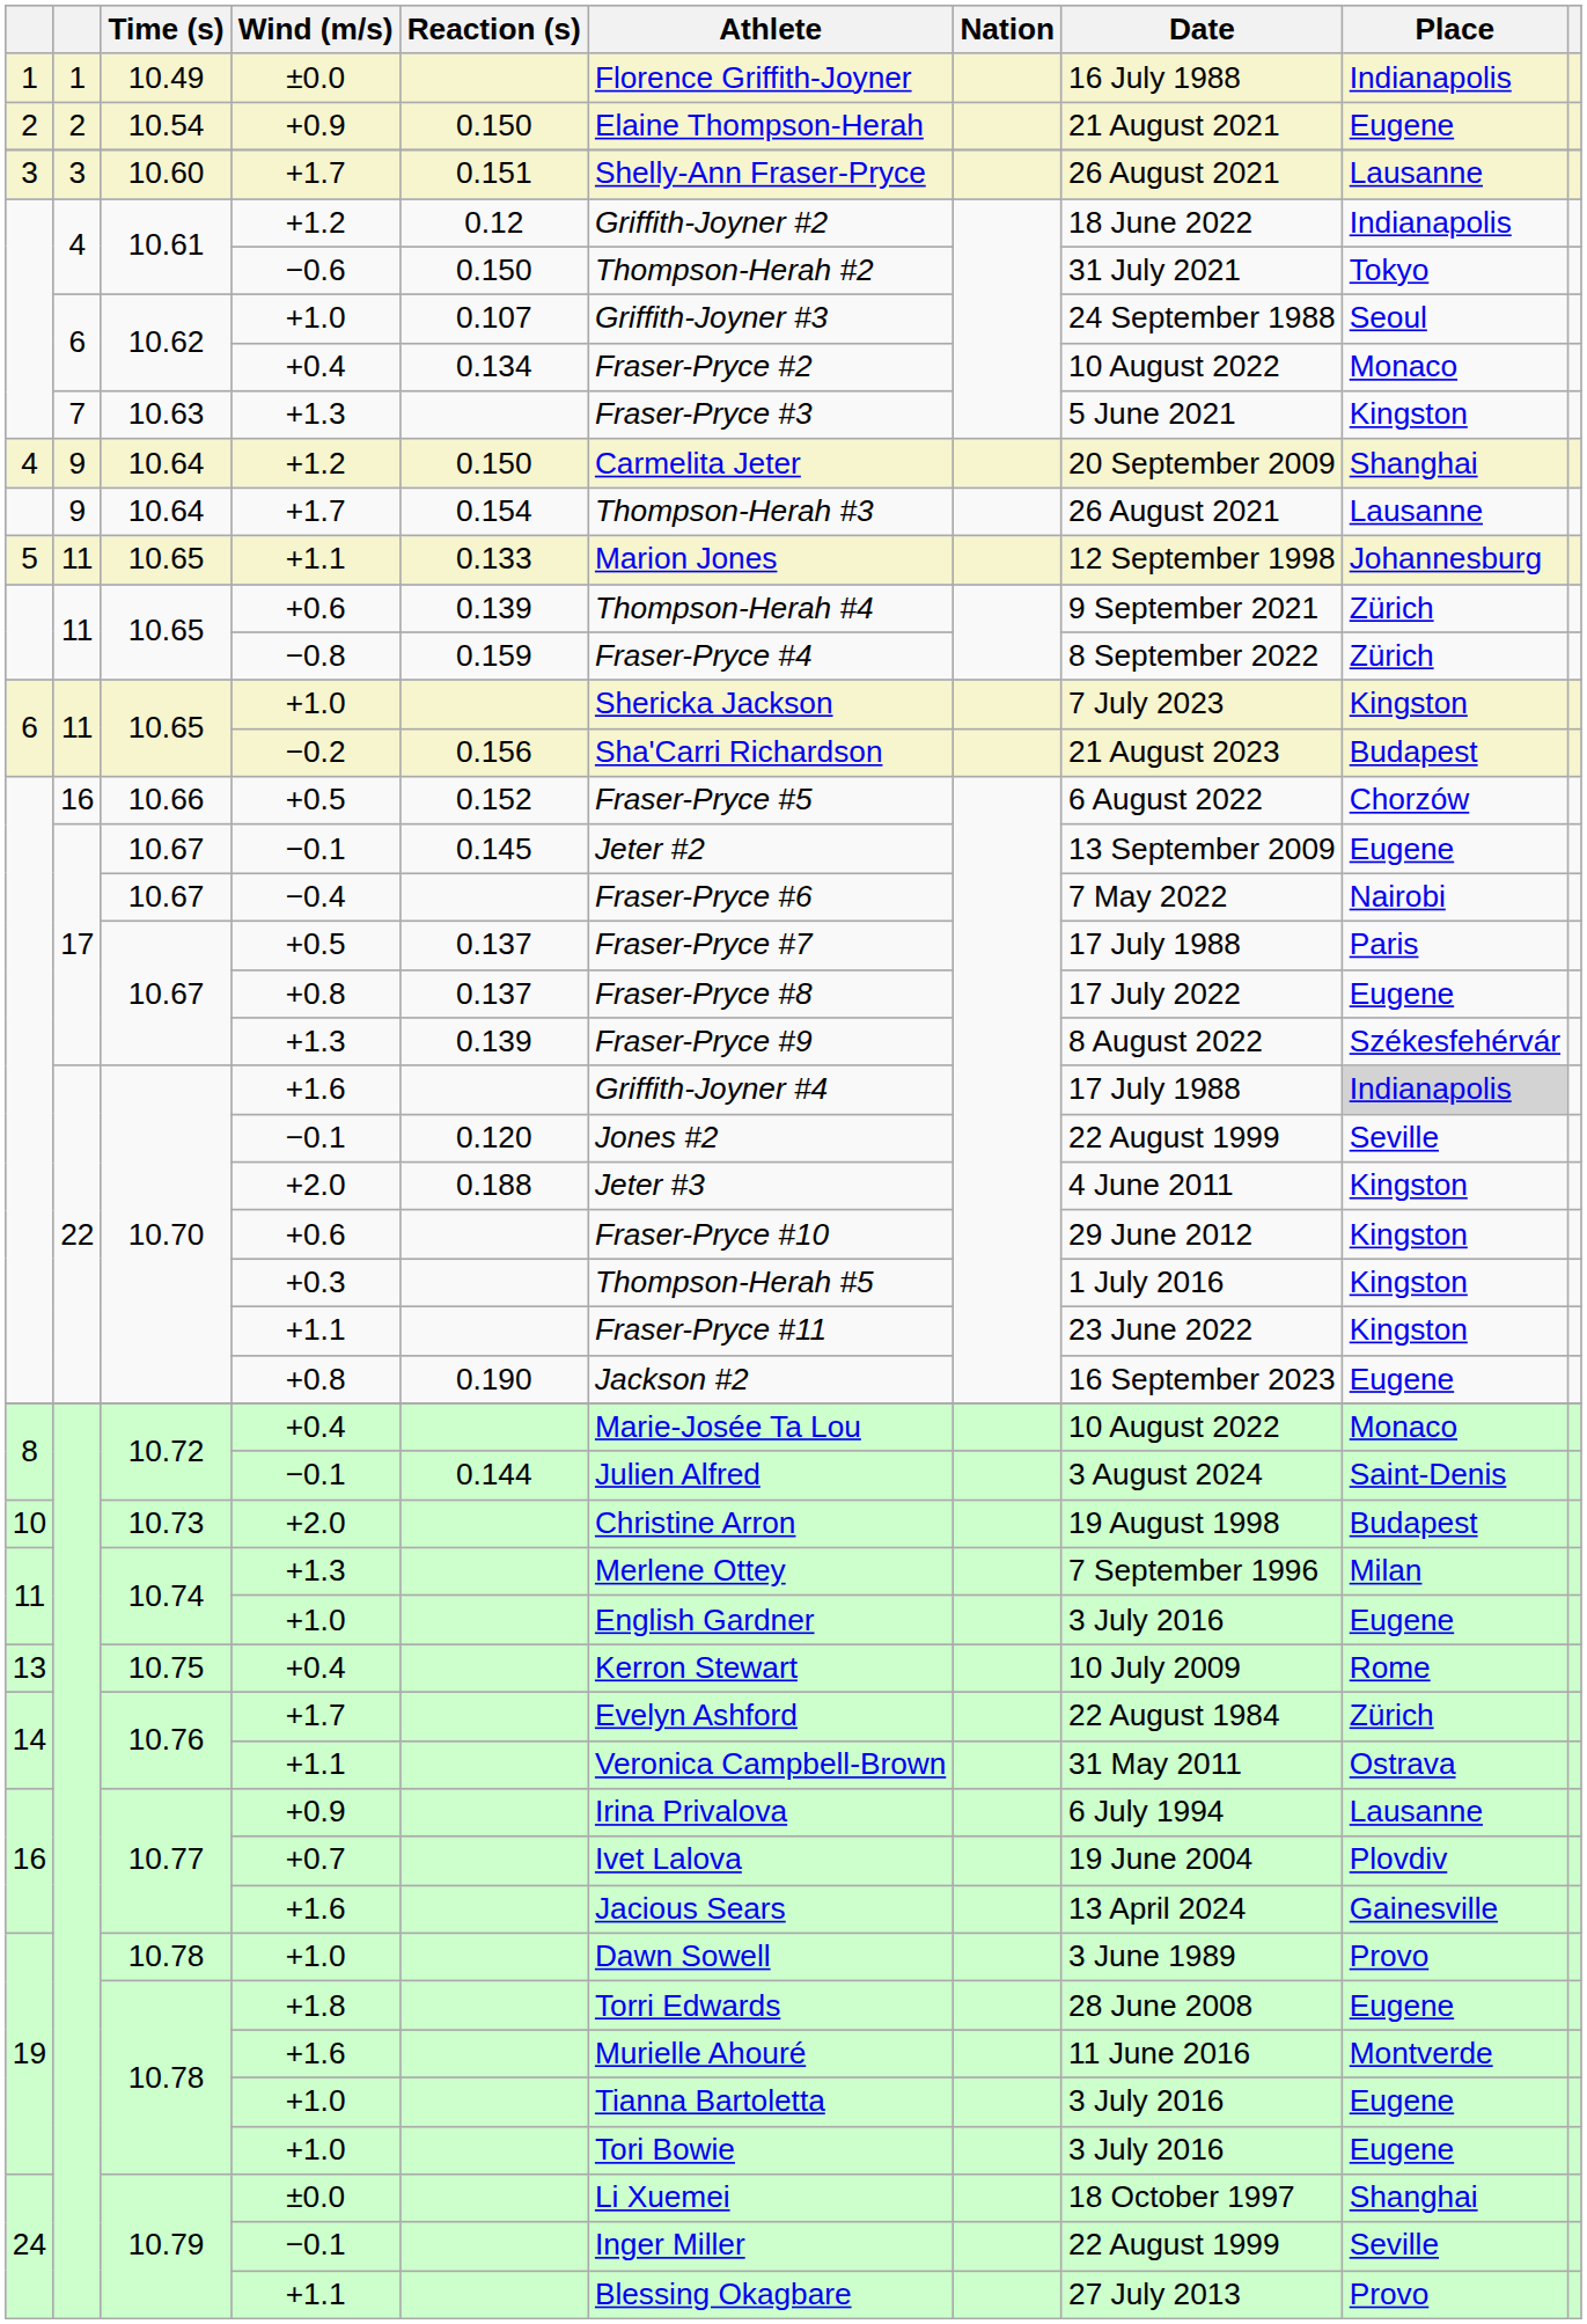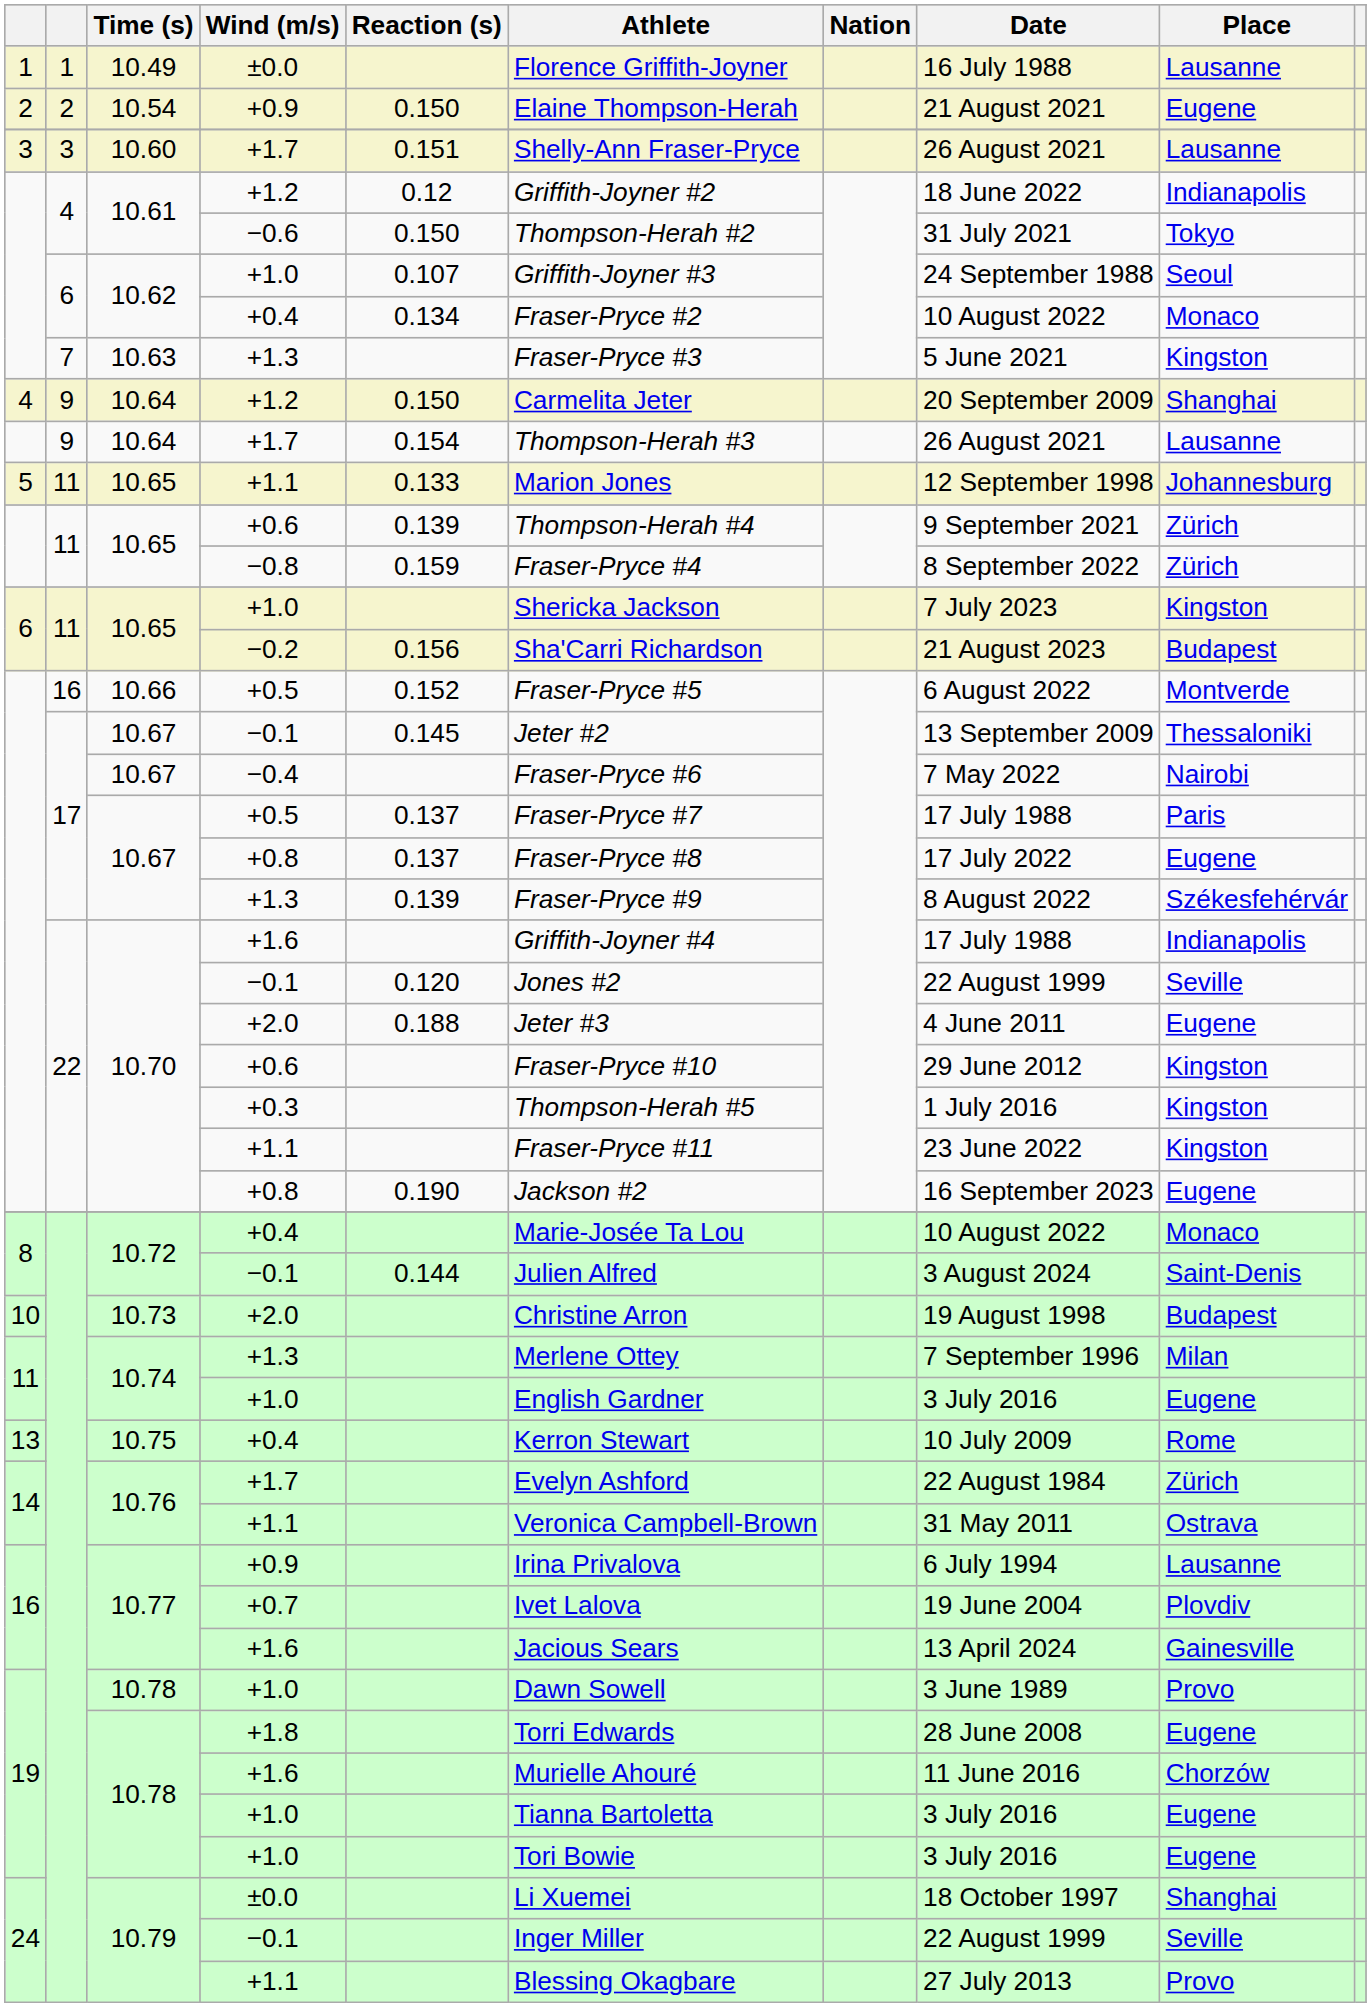10.49 / ±0.0 | Place: Indianapolis -> Lausanne
10.66 / +0.5 | Place: Chorzów -> Montverde
10.67 / −0.1 | Place: Eugene -> Thessaloniki
10.70 / +1.6 | Place: lightgrey background -> no background
10.70 / +2.0 | Place: Kingston -> Eugene
10.78 / +1.6 | Place: Montverde -> Chorzów
